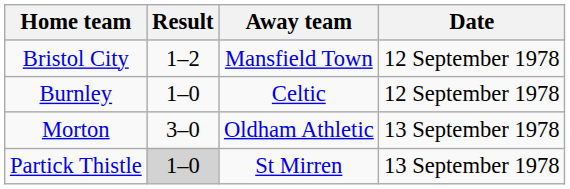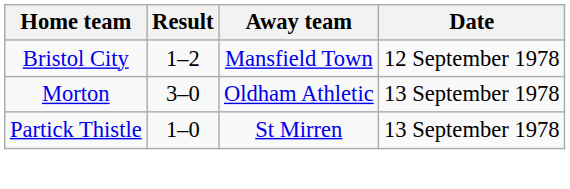- row: Burnley | 1–0 | Celtic | 12 September 1978
Partick Thistle | Result: lightgrey background -> no background
